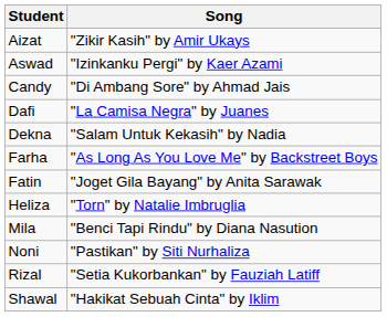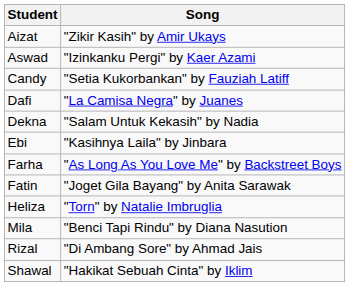Candy | Song: "Di Ambang Sore" by Ahmad Jais -> "Setia Kukorbankan" by Fauziah Latiff
+ row: Ebi | "Kasihnya Laila" by Jinbara
- row: Noni | "Pastikan" by Siti Nurhaliza
Rizal | Song: "Setia Kukorbankan" by Fauziah Latiff -> "Di Ambang Sore" by Ahmad Jais
